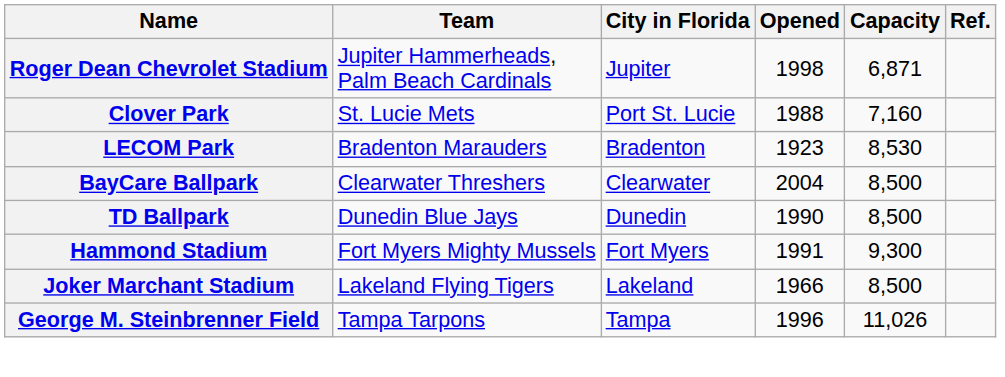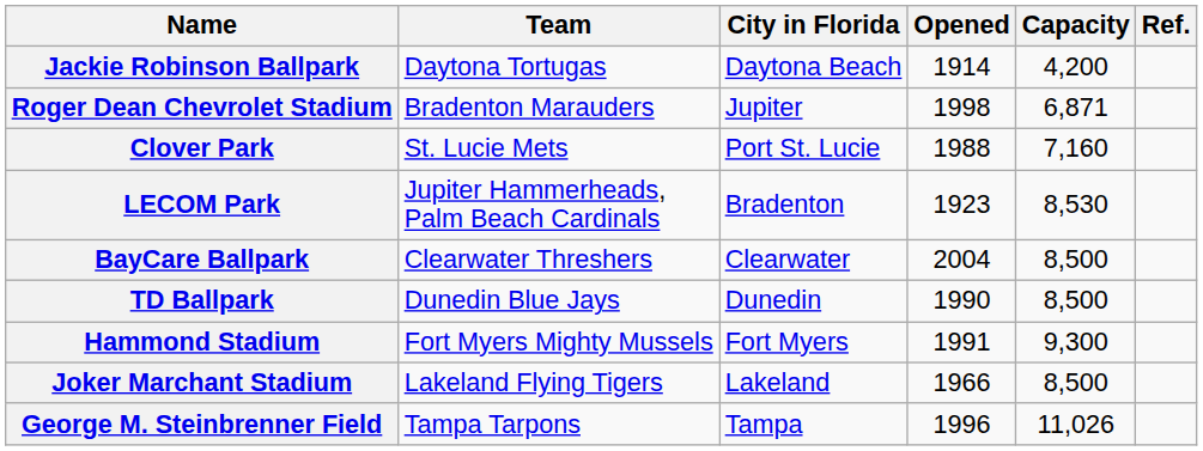+ row: Jackie Robinson Ballpark | Daytona Tortugas | Daytona Beach | 1914 | 4,200
Roger Dean Chevrolet Stadium | Team: Jupiter Hammerheads, Palm Beach Cardinals -> Bradenton Marauders
LECOM Park | Team: Bradenton Marauders -> Jupiter Hammerheads, Palm Beach Cardinals
